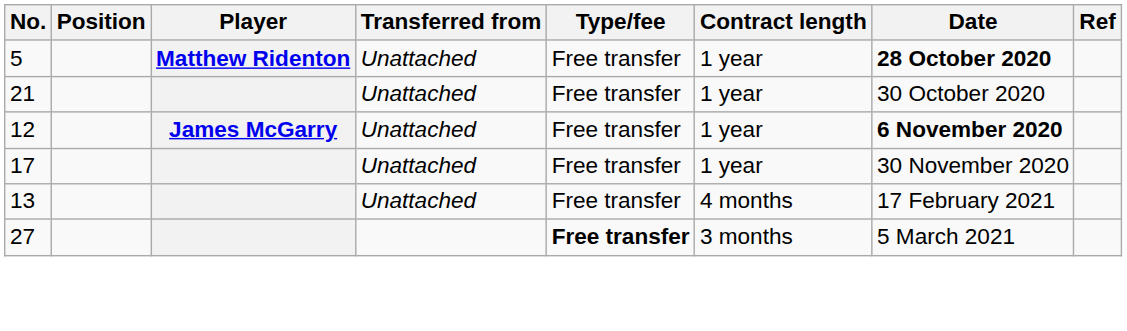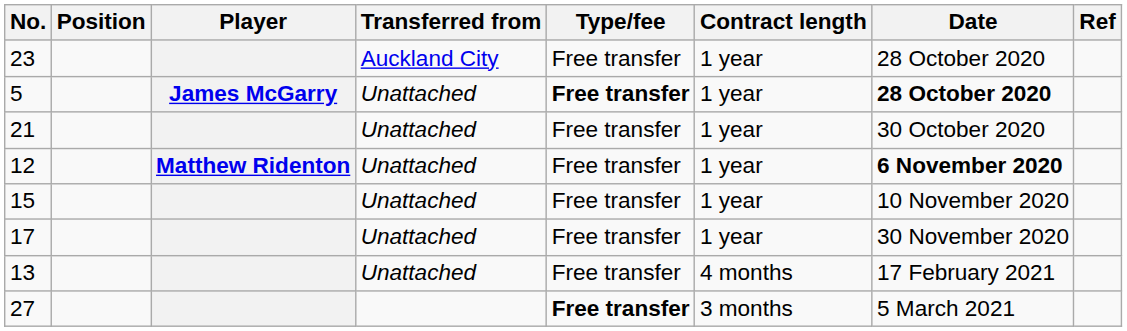+ row: 23 | Auckland City | Free transfer | 1 year | 28 October 2020
5 | Player: Matthew Ridenton -> James McGarry
5 | Type/fee: normal -> bold
12 | Player: James McGarry -> Matthew Ridenton
+ row: 15 | Unattached | Free transfer | 1 year | 10 November 2020
